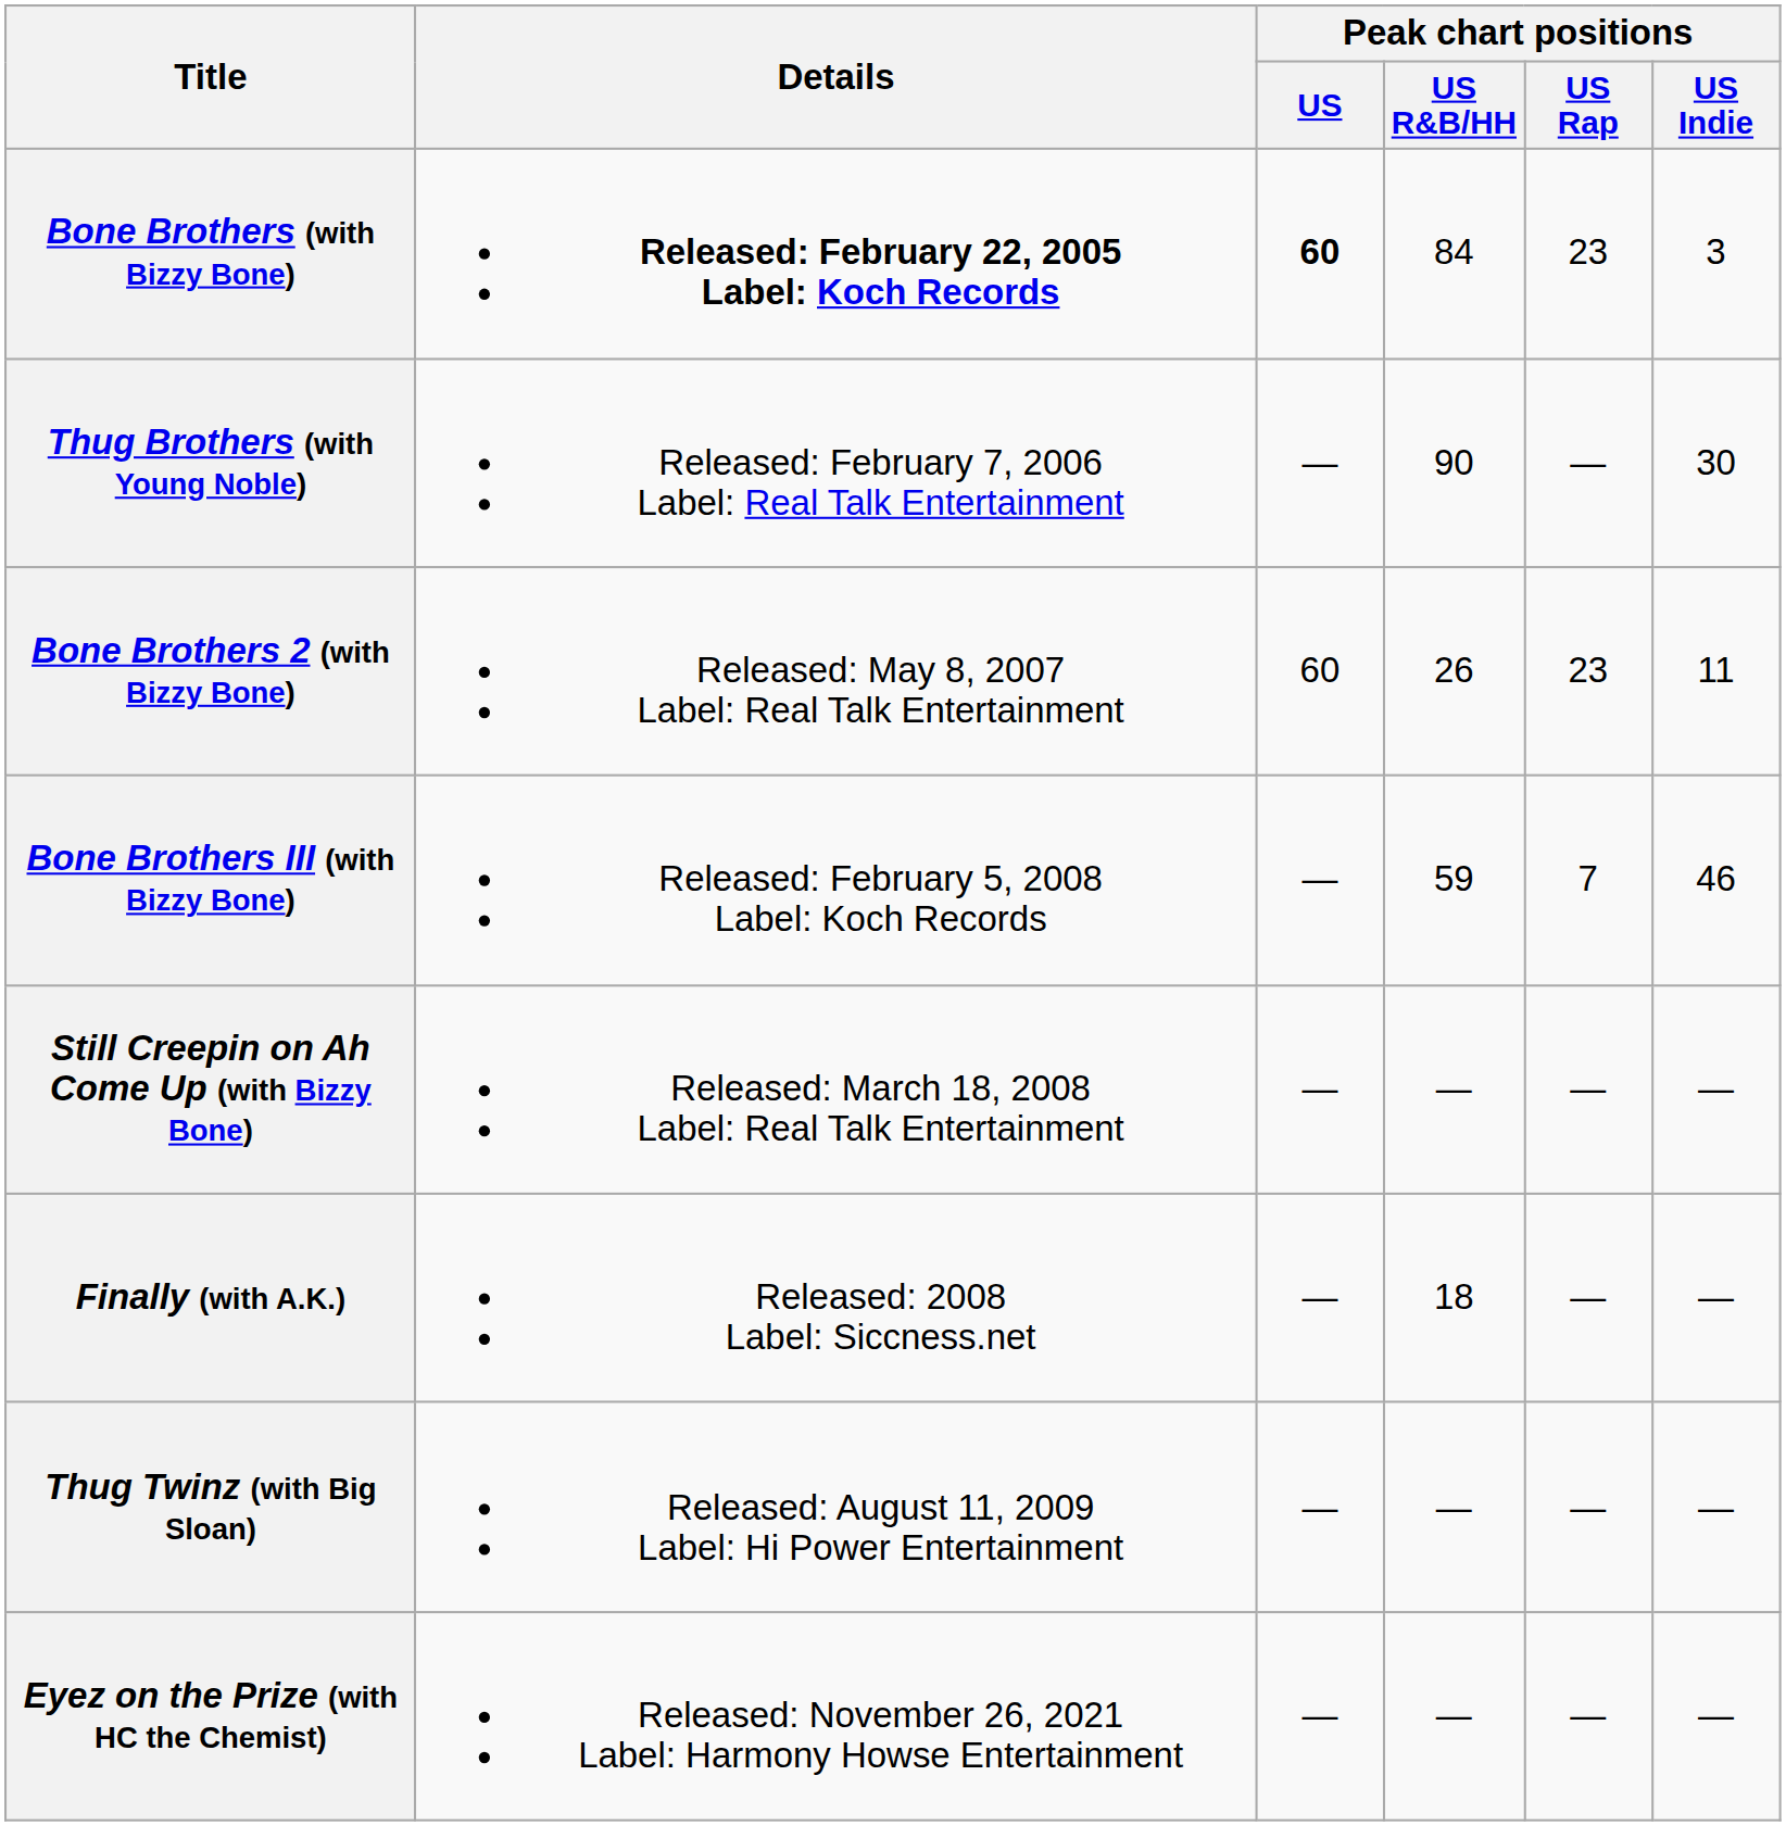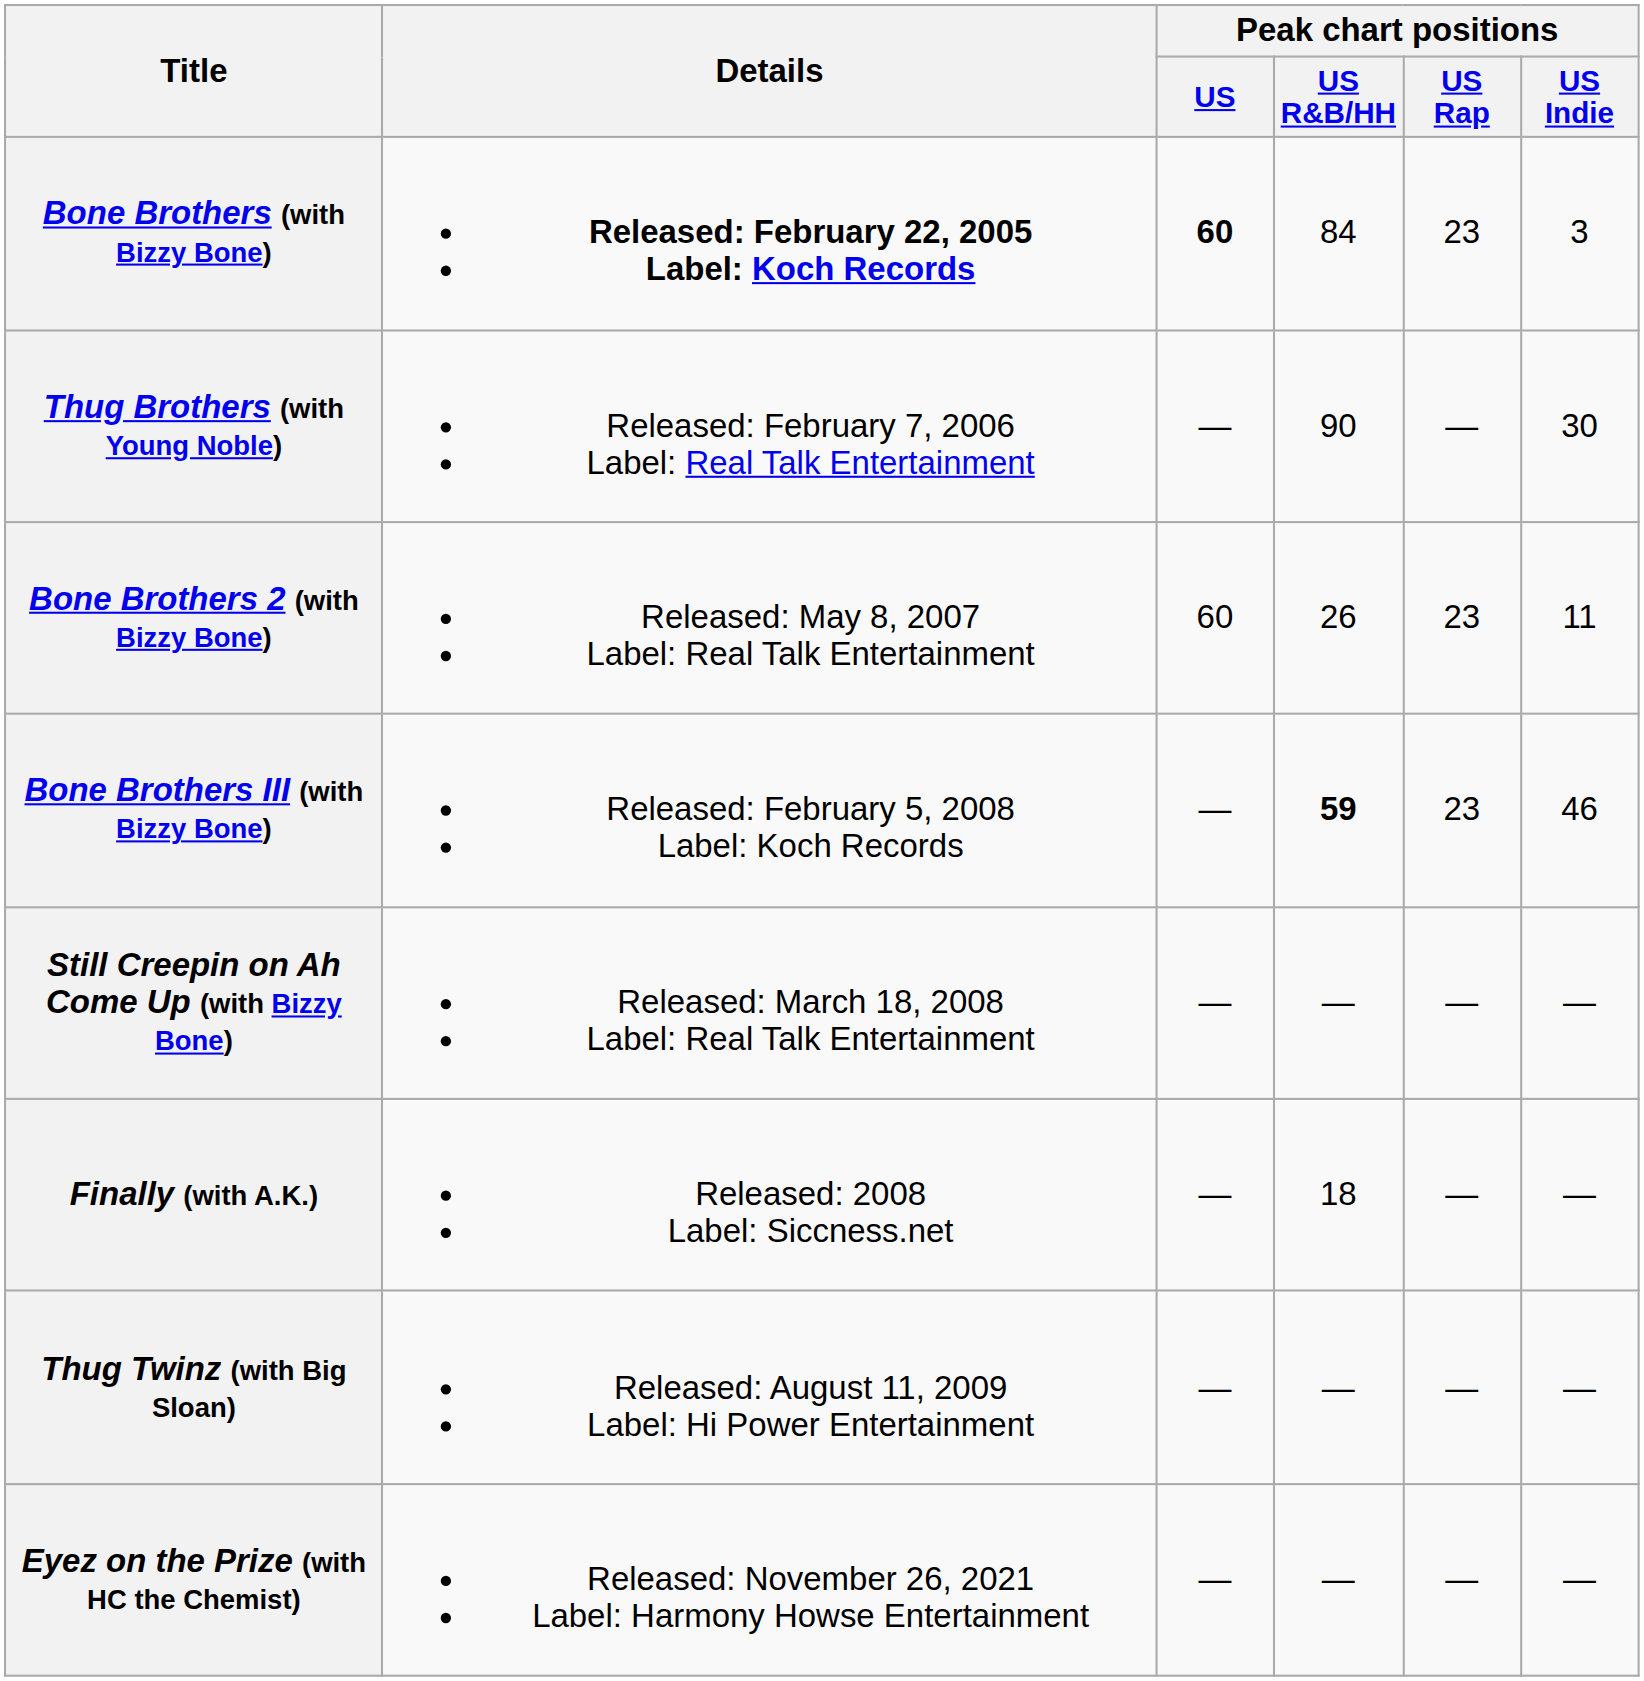Bone Brothers III (with Bizzy Bone) | Peak chart positions / US R&B/HH: normal -> bold
Bone Brothers III (with Bizzy Bone) | Peak chart positions / US Rap: 7 -> 23
